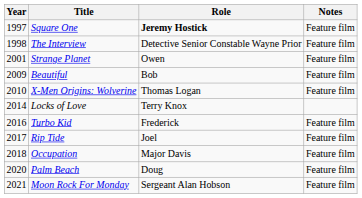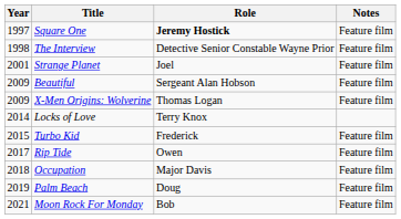Strange Planet | Role: Owen -> Joel
Beautiful | Role: Bob -> Sergeant Alan Hobson
X-Men Origins: Wolverine | Year: 2010 -> 2009
Turbo Kid | Year: 2016 -> 2015
Rip Tide | Role: Joel -> Owen
Palm Beach | Year: 2020 -> 2019
Moon Rock For Monday | Role: Sergeant Alan Hobson -> Bob
